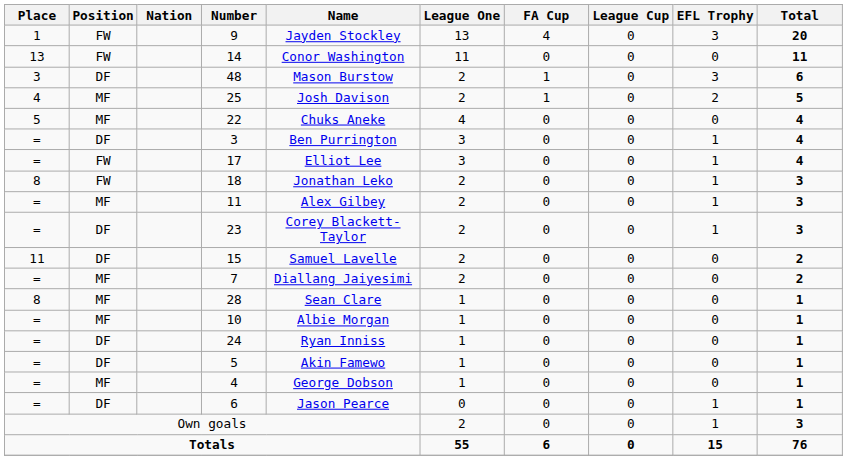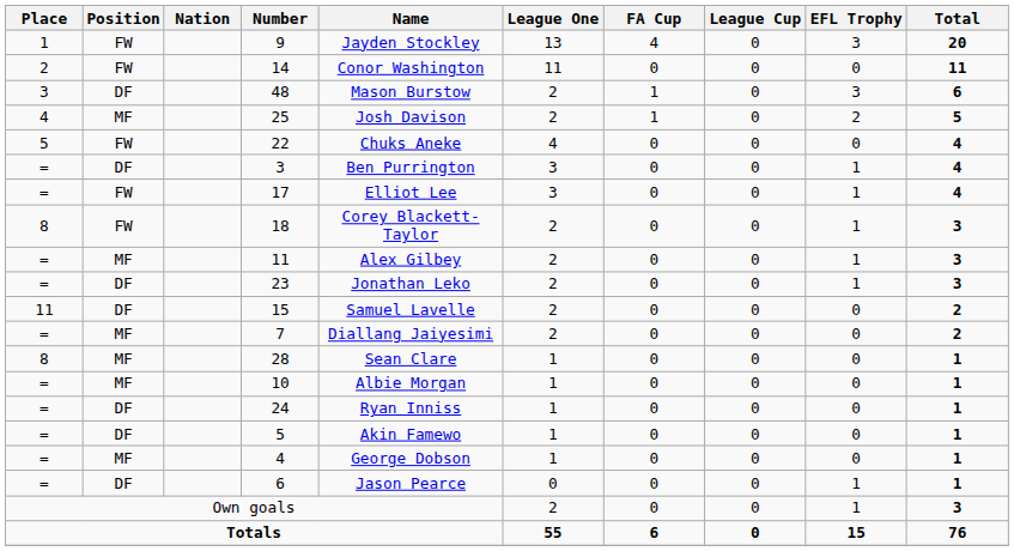14 | Place: 13 -> 2
22 | Position: MF -> FW
18 | Name: Jonathan Leko -> Corey Blackett-Taylor
23 | Name: Corey Blackett-Taylor -> Jonathan Leko
